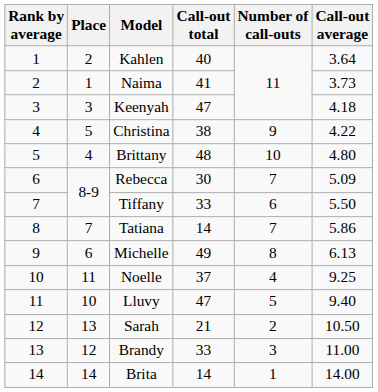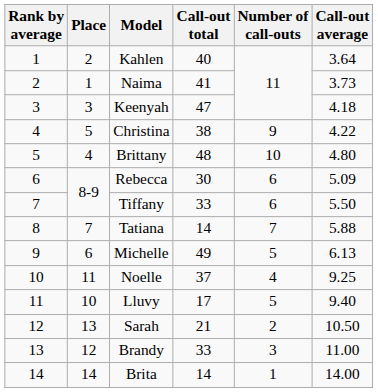Rebecca | Number of call-outs: 7 -> 6
Tatiana | Call-out average: 5.86 -> 5.88
Michelle | Number of call-outs: 8 -> 5
Lluvy | Call-out total: 47 -> 17
